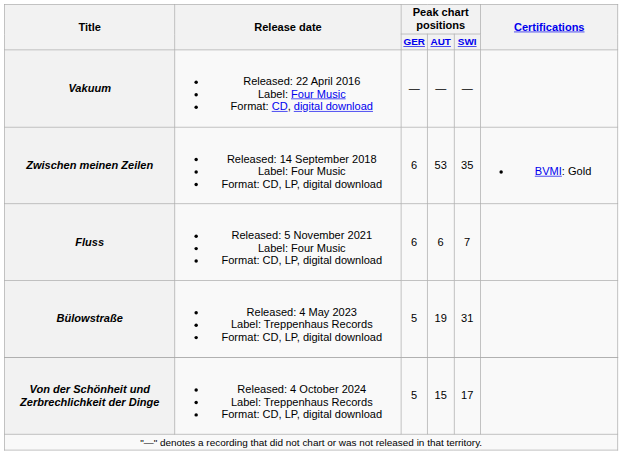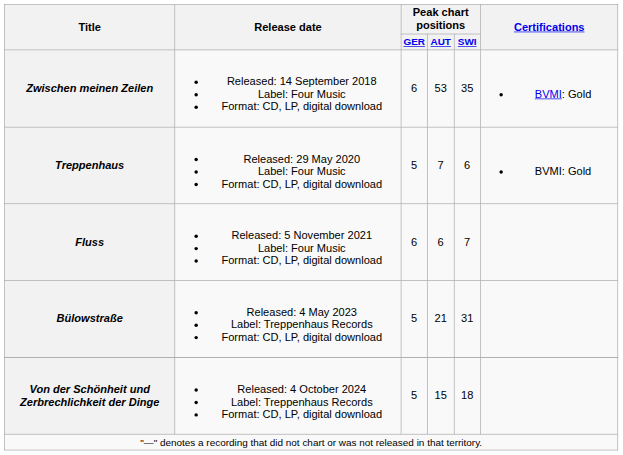- row: Vakuum | Released: 22 April 2016 Label: Four Music Format: CD, digital download | — | — | —
+ row: Treppenhaus | Released: 29 May 2020 Label: Four Music Format: CD, LP, digital download | 5 | 7 | 6 | BVMI: Gold
Bülowstraße | Peak chart positions / AUT: 19 -> 21
Von der Schönheit und Zerbrechlichkeit der Dinge | Peak chart positions / SWI: 17 -> 18
